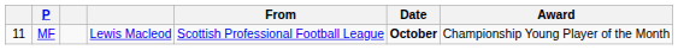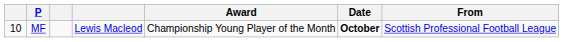columns swapped: Award <-> From
MF | column 1: 11 -> 10
